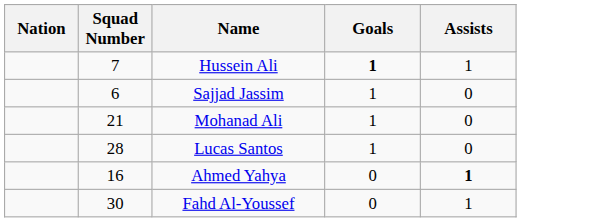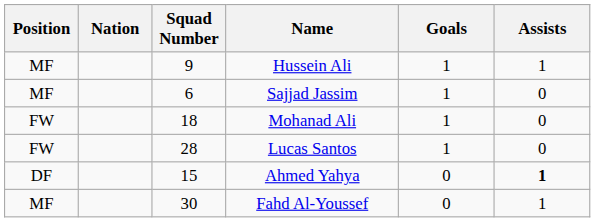+ column: Position | MF | MF | FW | FW | DF | MF
Hussein Ali | Squad Number: 7 -> 9
Hussein Ali | Goals: bold -> normal
Mohanad Ali | Squad Number: 21 -> 18
Ahmed Yahya | Squad Number: 16 -> 15
